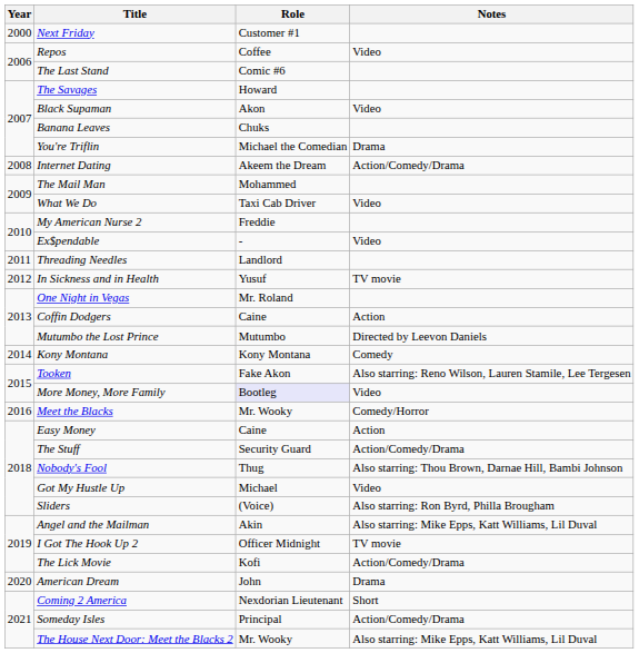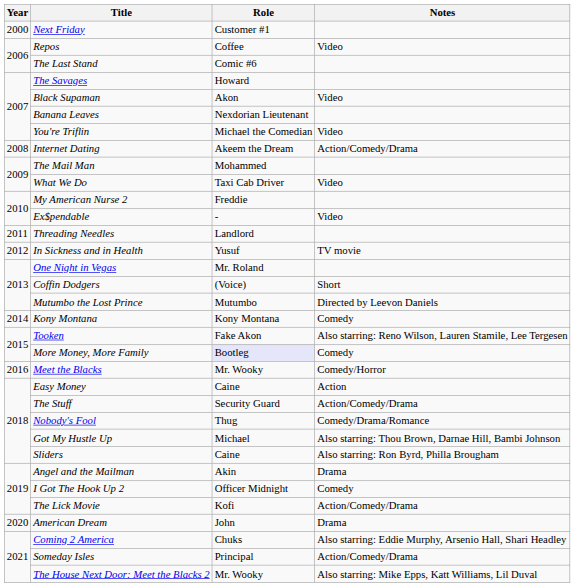Banana Leaves | Role: Chuks -> Nexdorian Lieutenant
You're Triflin | Notes: Drama -> Video
Coffin Dodgers | Role: Caine -> (Voice)
Coffin Dodgers | Notes: Action -> Short
More Money, More Family | Notes: Video -> Comedy
Nobody's Fool | Notes: Also starring: Thou Brown, Darnae Hill, Bambi Johnson -> Comedy/Drama/Romance
Got My Hustle Up | Notes: Video -> Also starring: Thou Brown, Darnae Hill, Bambi Johnson
Sliders | Role: (Voice) -> Caine
Angel and the Mailman | Notes: Also starring: Mike Epps, Katt Williams, Lil Duval -> Drama
I Got The Hook Up 2 | Notes: TV movie -> Comedy
Coming 2 America | Role: Nexdorian Lieutenant -> Chuks
Coming 2 America | Notes: Short -> Also starring: Eddie Murphy, Arsenio Hall, Shari Headley
